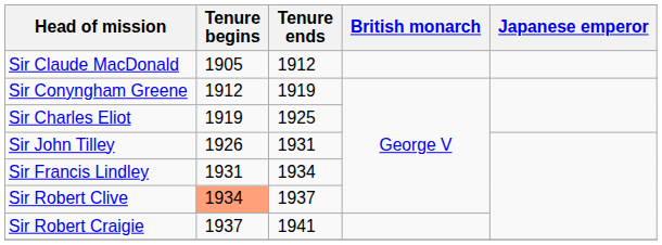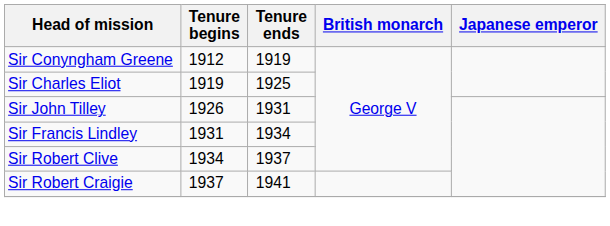- row: Sir Claude MacDonald | 1905 | 1912
Sir Robert Clive | Tenure begins: lightsalmon background -> no background
